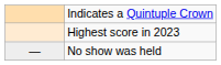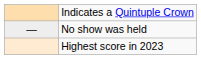rows swapped: Highest score in 2023 <-> No show was held
